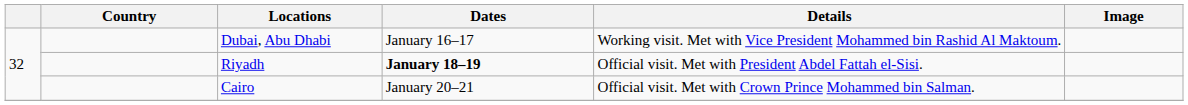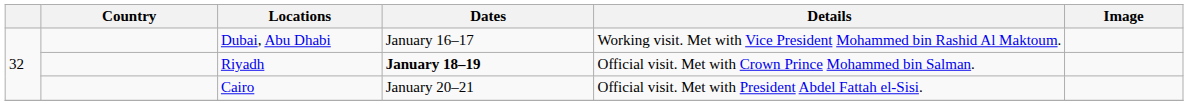Riyadh | Details: Official visit. Met with President Abdel Fattah el-Sisi. -> Official visit. Met with Crown Prince Mohammed bin Salman.
Cairo | Details: Official visit. Met with Crown Prince Mohammed bin Salman. -> Official visit. Met with President Abdel Fattah el-Sisi.
